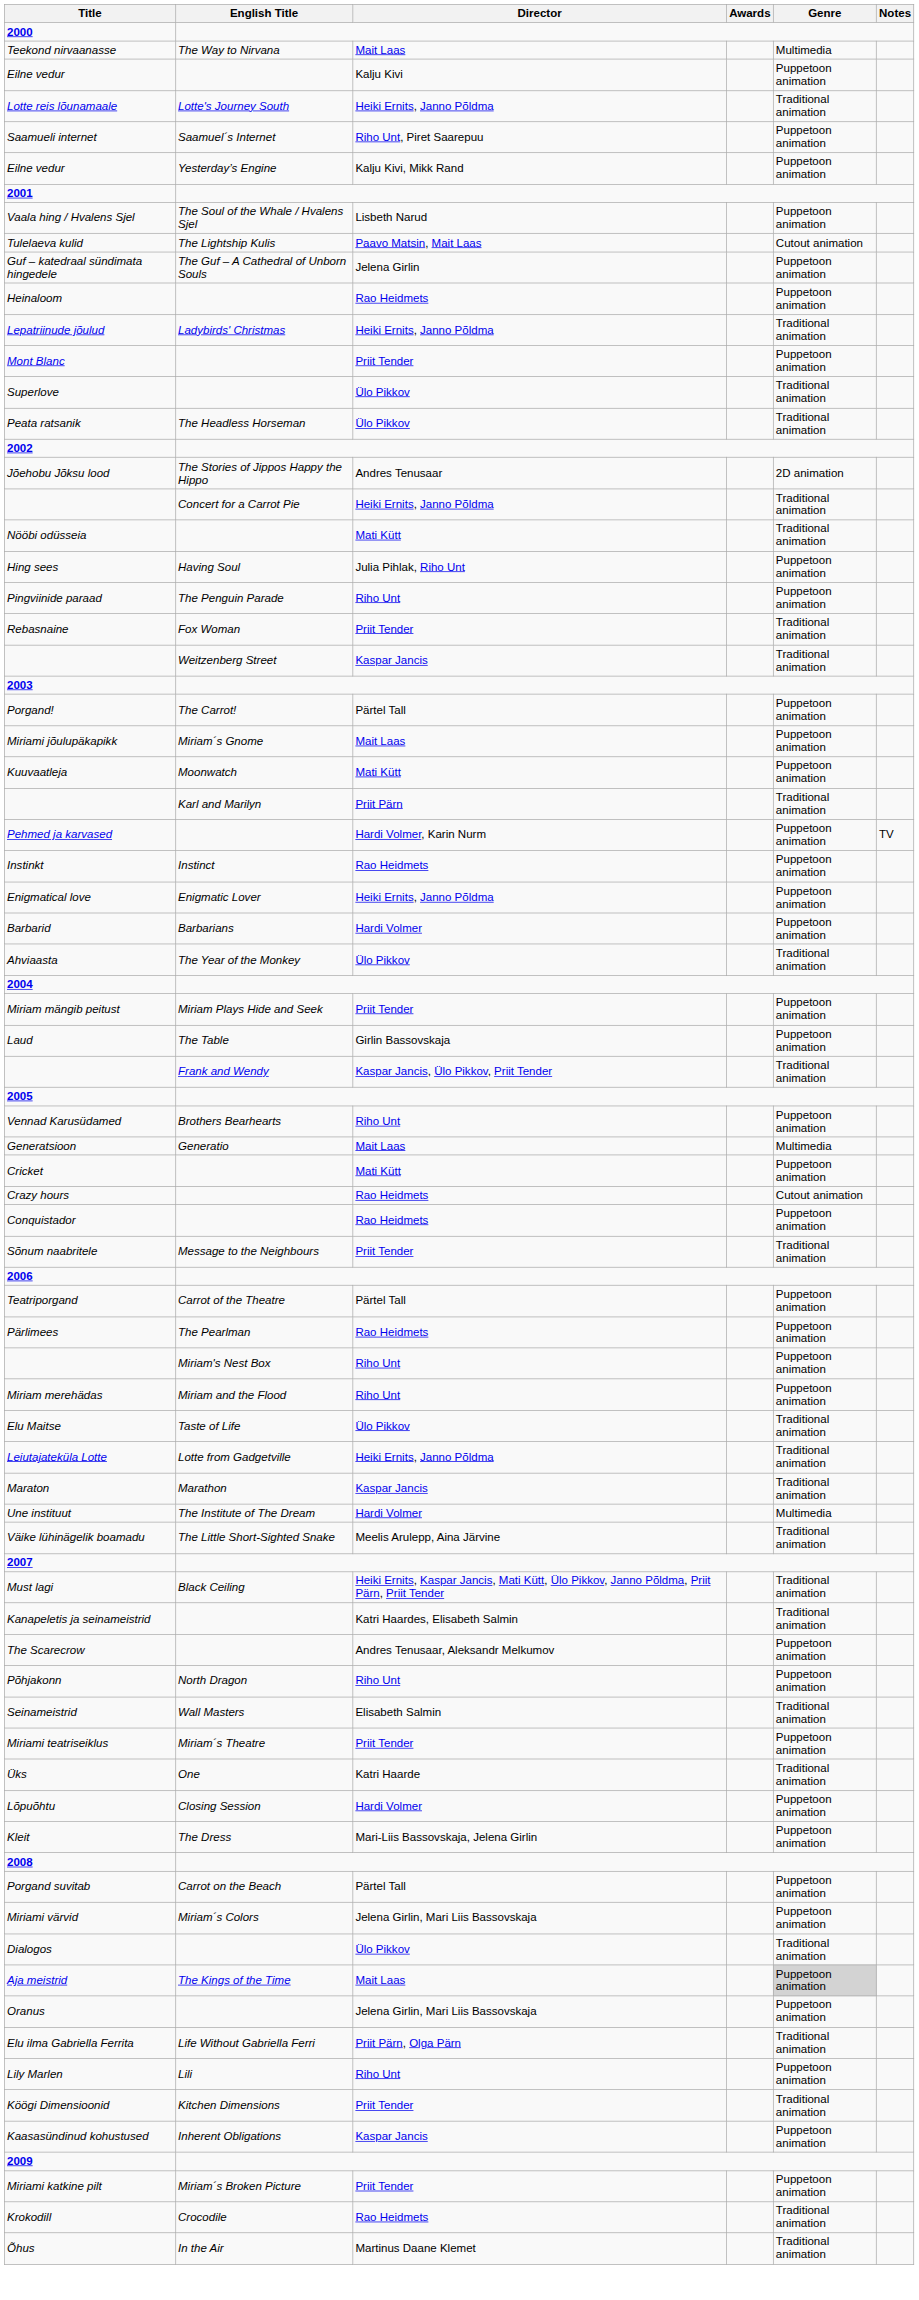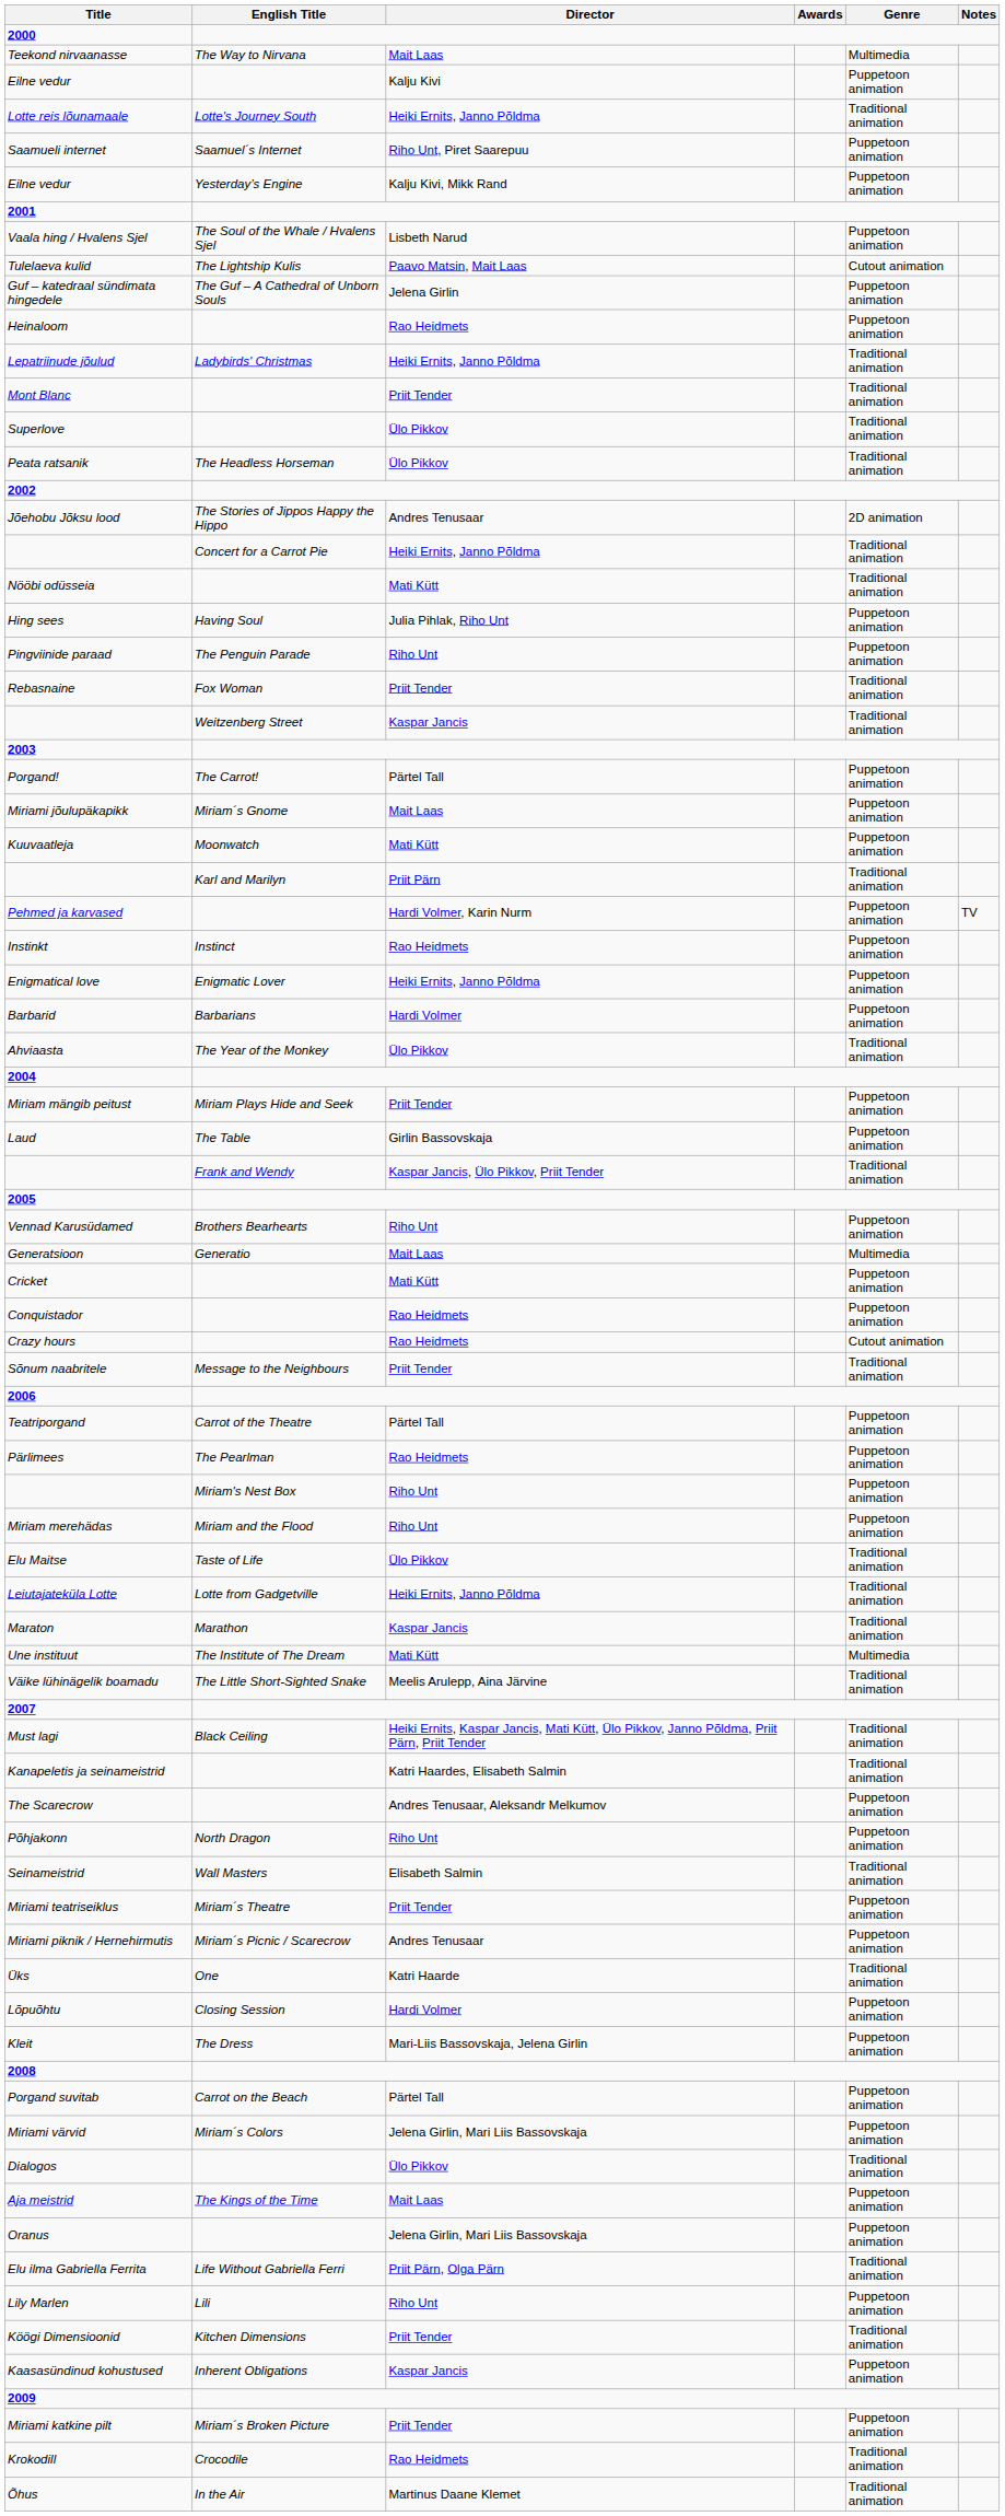Mont Blanc | Genre: Puppetoon animation -> Traditional animation
rows swapped: Crazy hours <-> Conquistador
Une instituut | Director: Hardi Volmer -> Mati Kütt
+ row: Miriami piknik / Hernehirmutis | Miriam´s Picnic / Scarecrow | Andres Tenusaar | Puppetoon animation
Aja meistrid | Genre: lightgrey background -> no background
